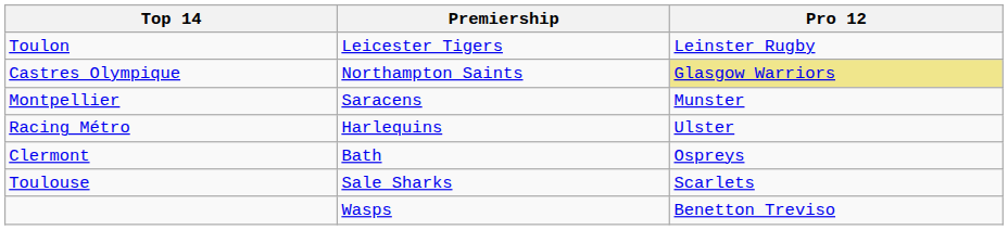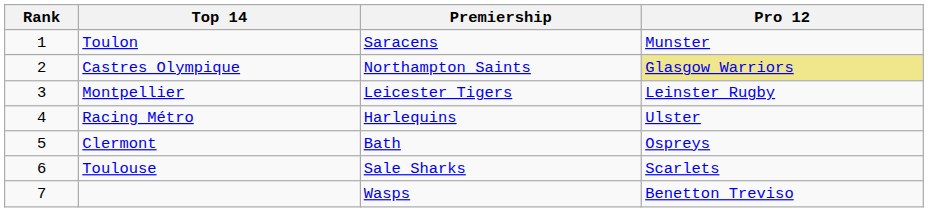+ column: Rank | 1 | 2 | 3 | 4 | 5 | 6 | 7
Toulon | Premiership: Leicester Tigers -> Saracens
Toulon | Pro 12: Leinster Rugby -> Munster
Montpellier | Premiership: Saracens -> Leicester Tigers
Montpellier | Pro 12: Munster -> Leinster Rugby
